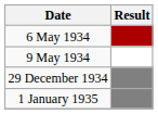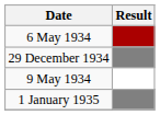rows swapped: 9 May 1934 <-> 29 December 1934
